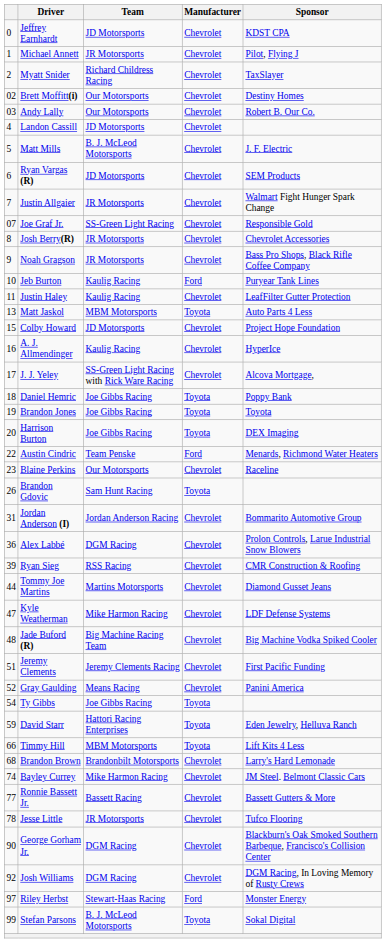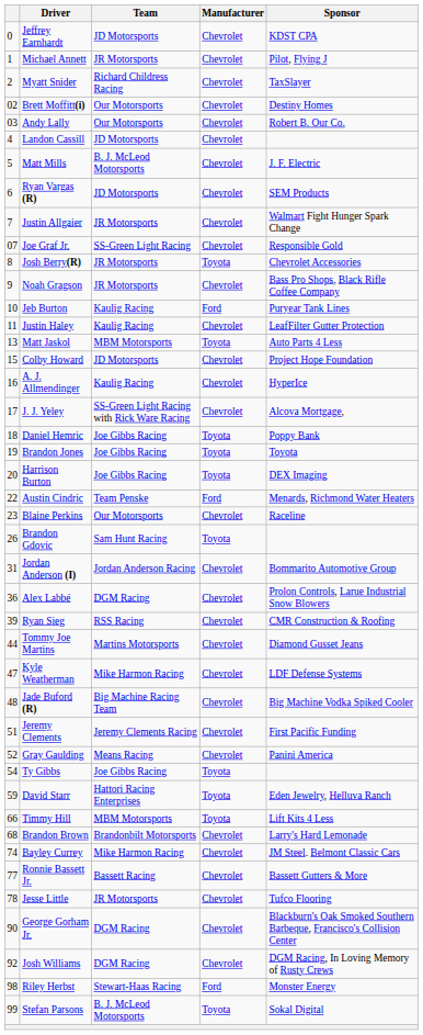Josh Berry(R) | Manufacturer: Chevrolet -> Toyota
Riley Herbst | column 1: 97 -> 98
